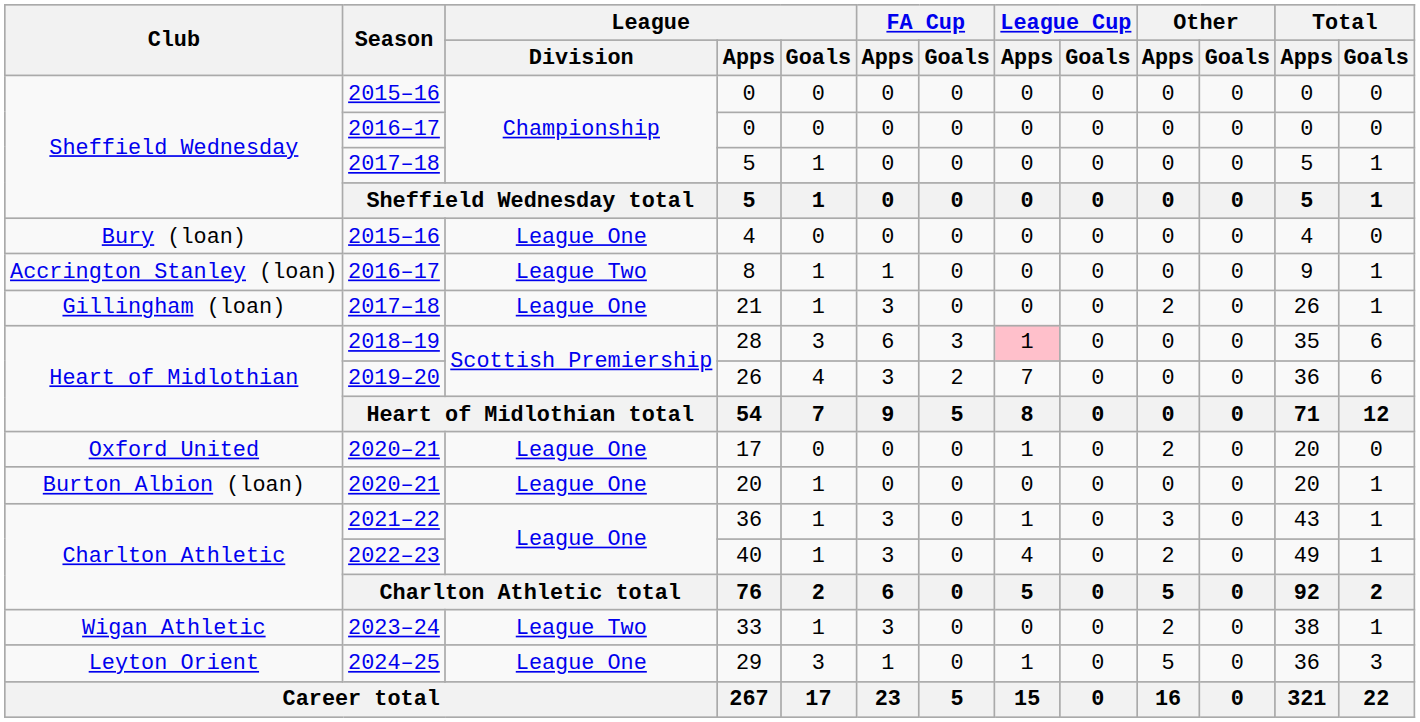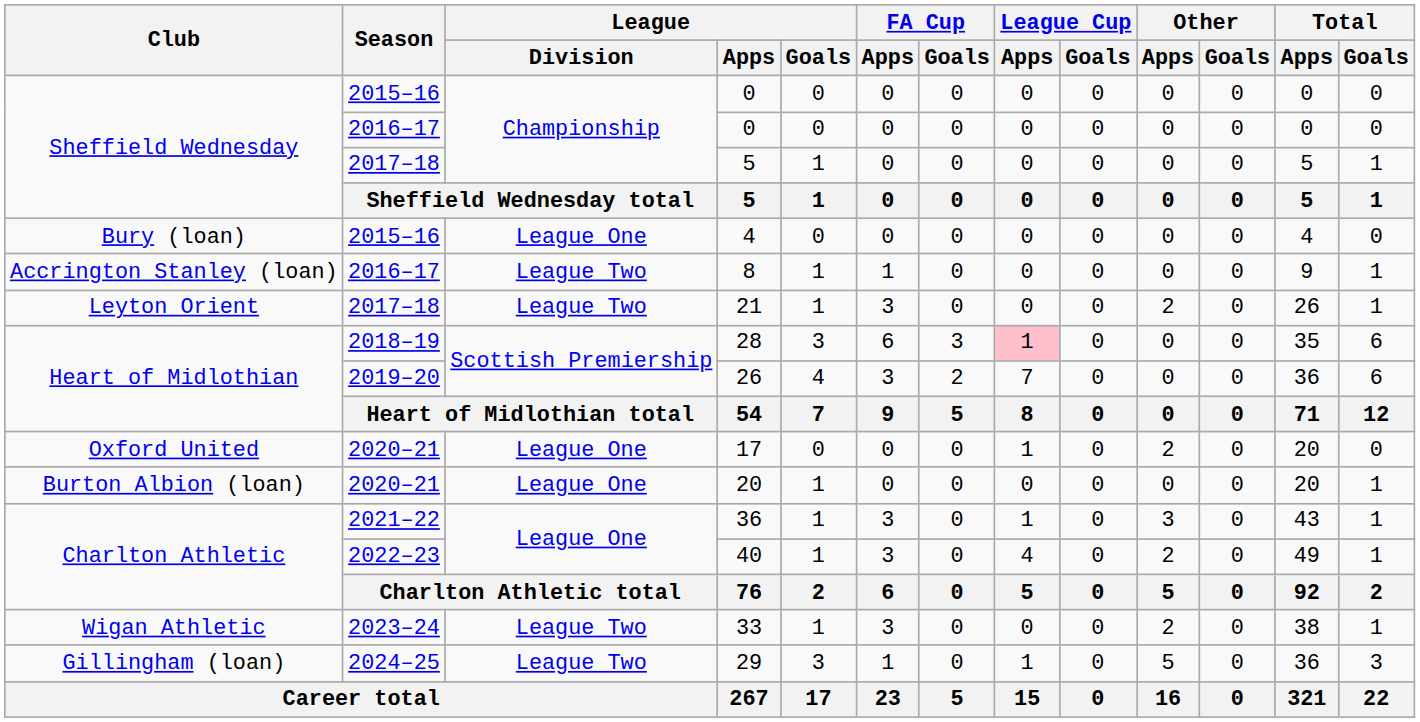21 | Club: Gillingham (loan) -> Leyton Orient
21 | League / Division: League One -> League Two
29 | Club: Leyton Orient -> Gillingham (loan)
29 | League / Division: League One -> League Two
